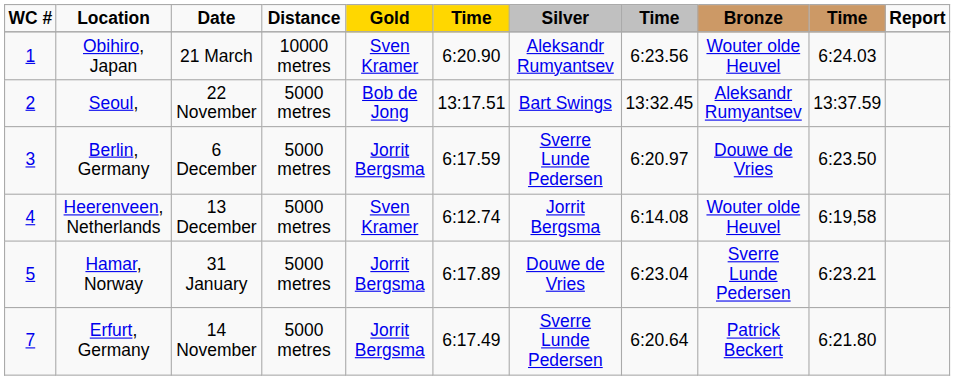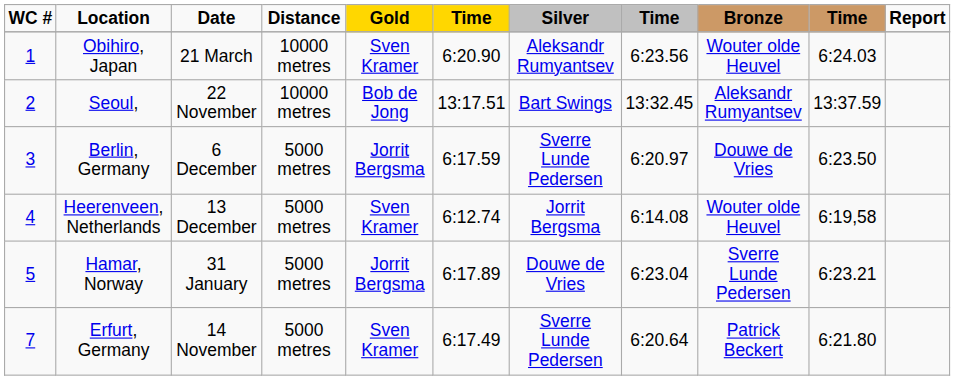Seoul, | Distance: 5000 metres -> 10000 metres
Erfurt, Germany | Gold: Jorrit Bergsma -> Sven Kramer
